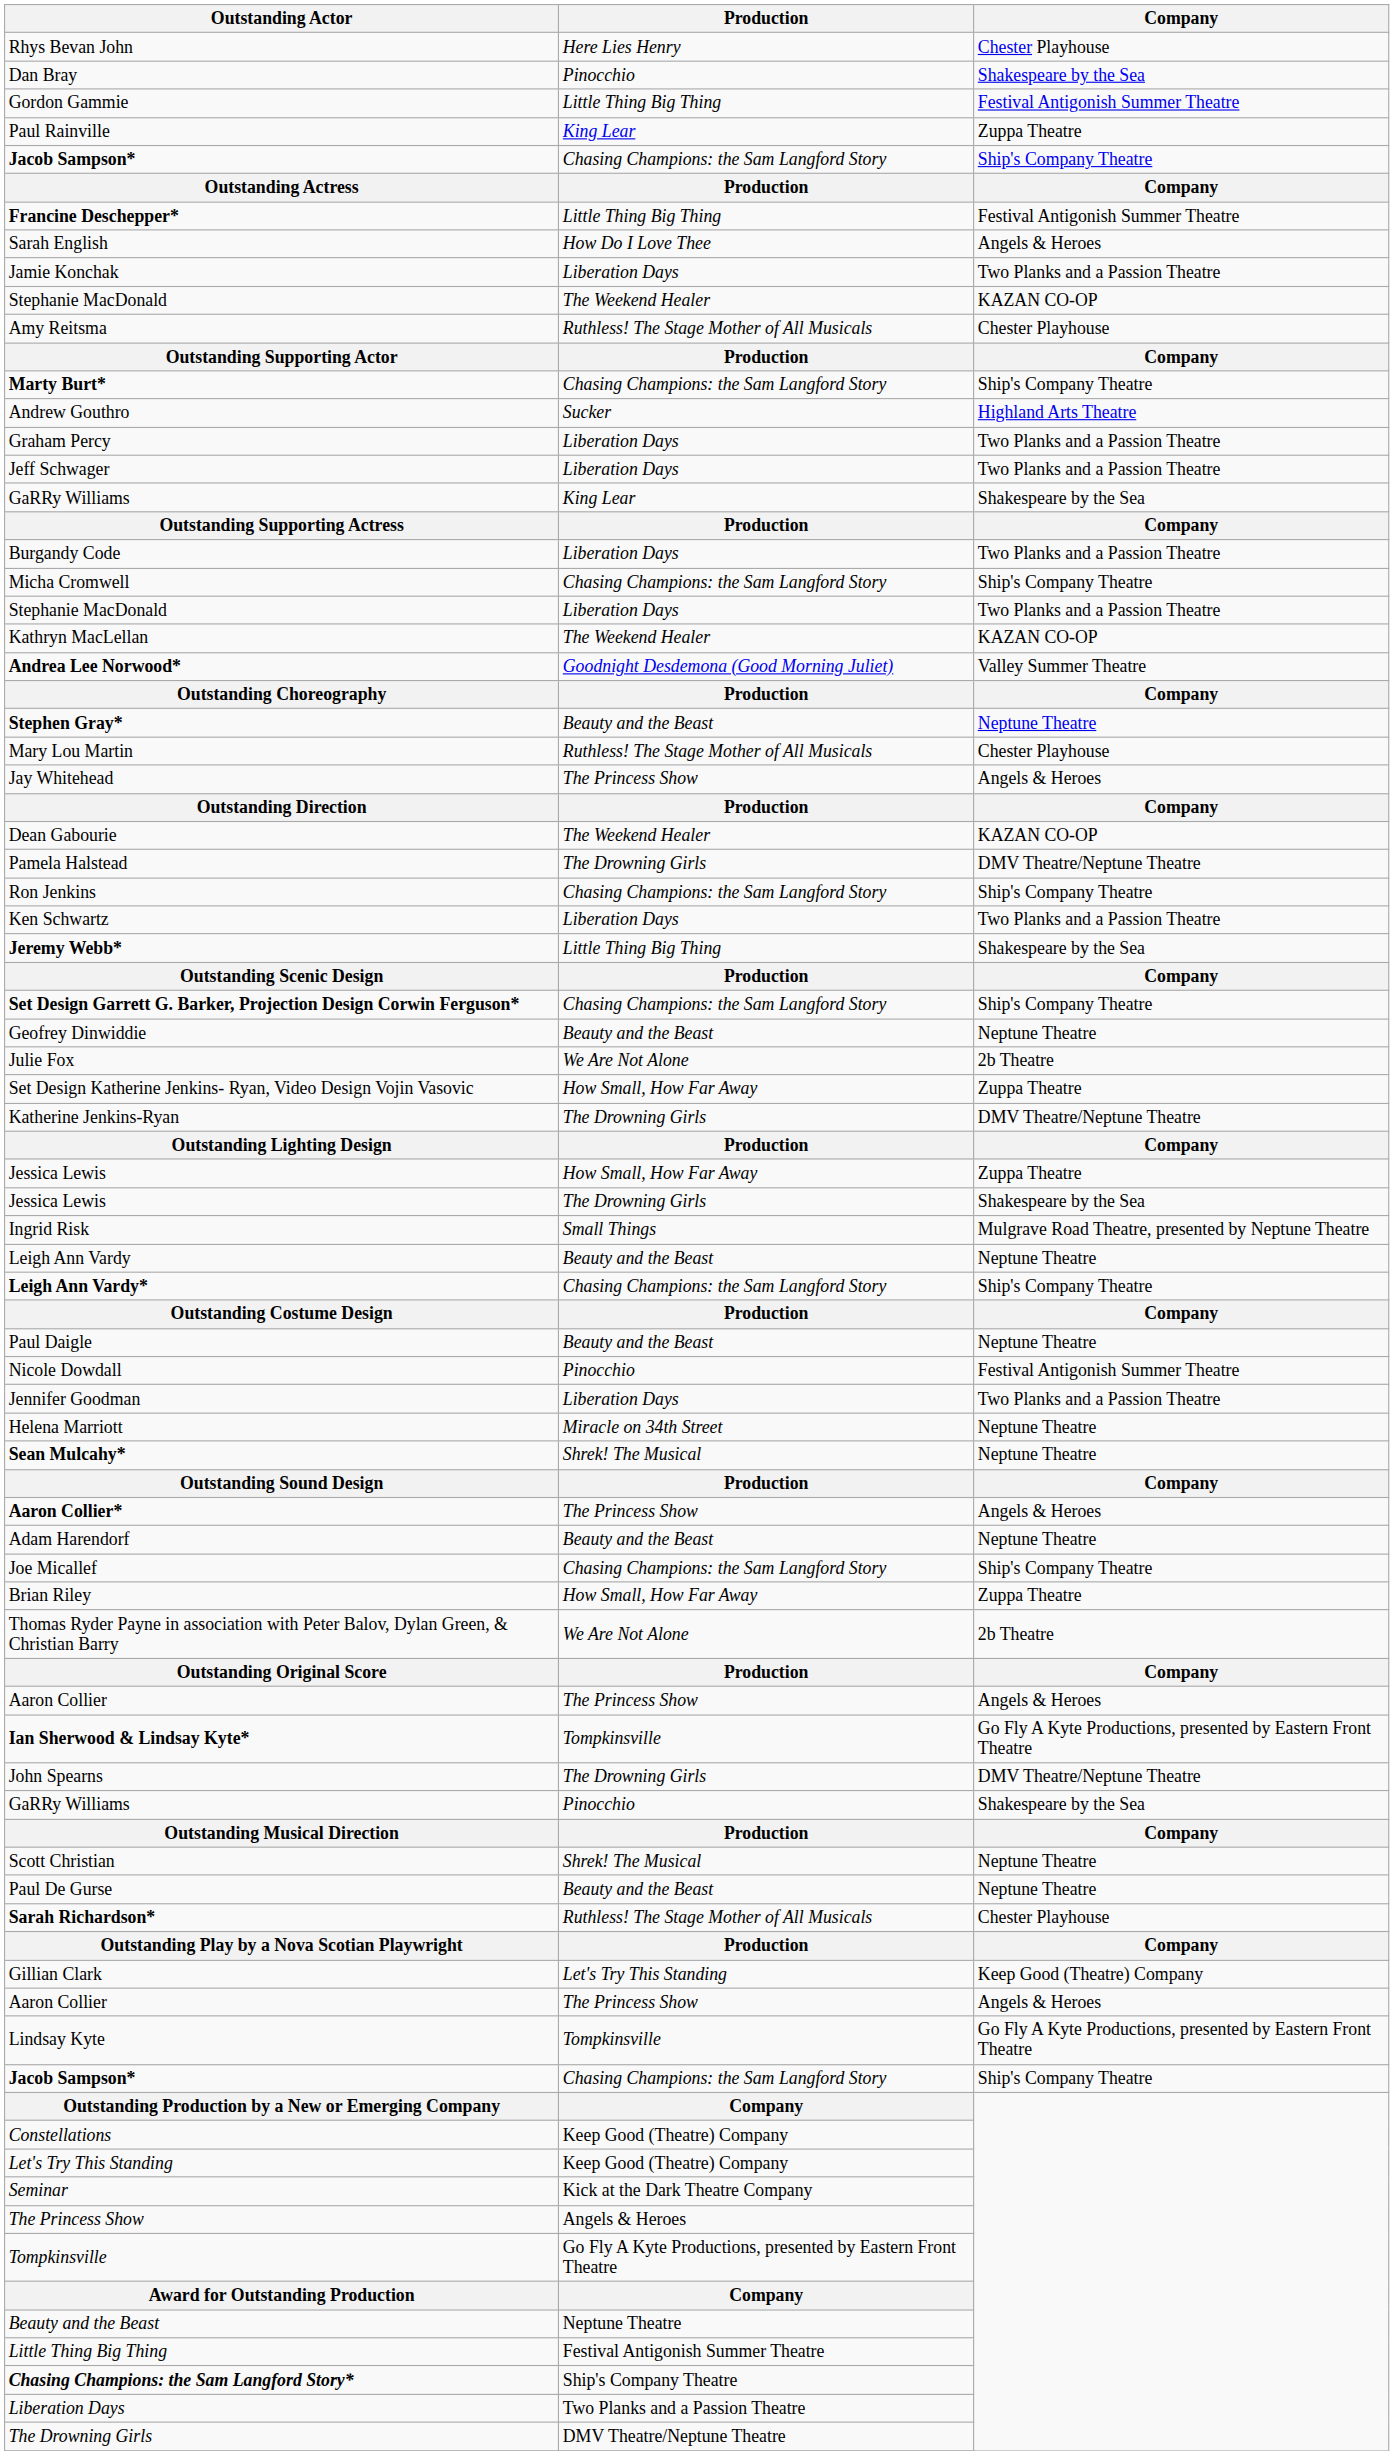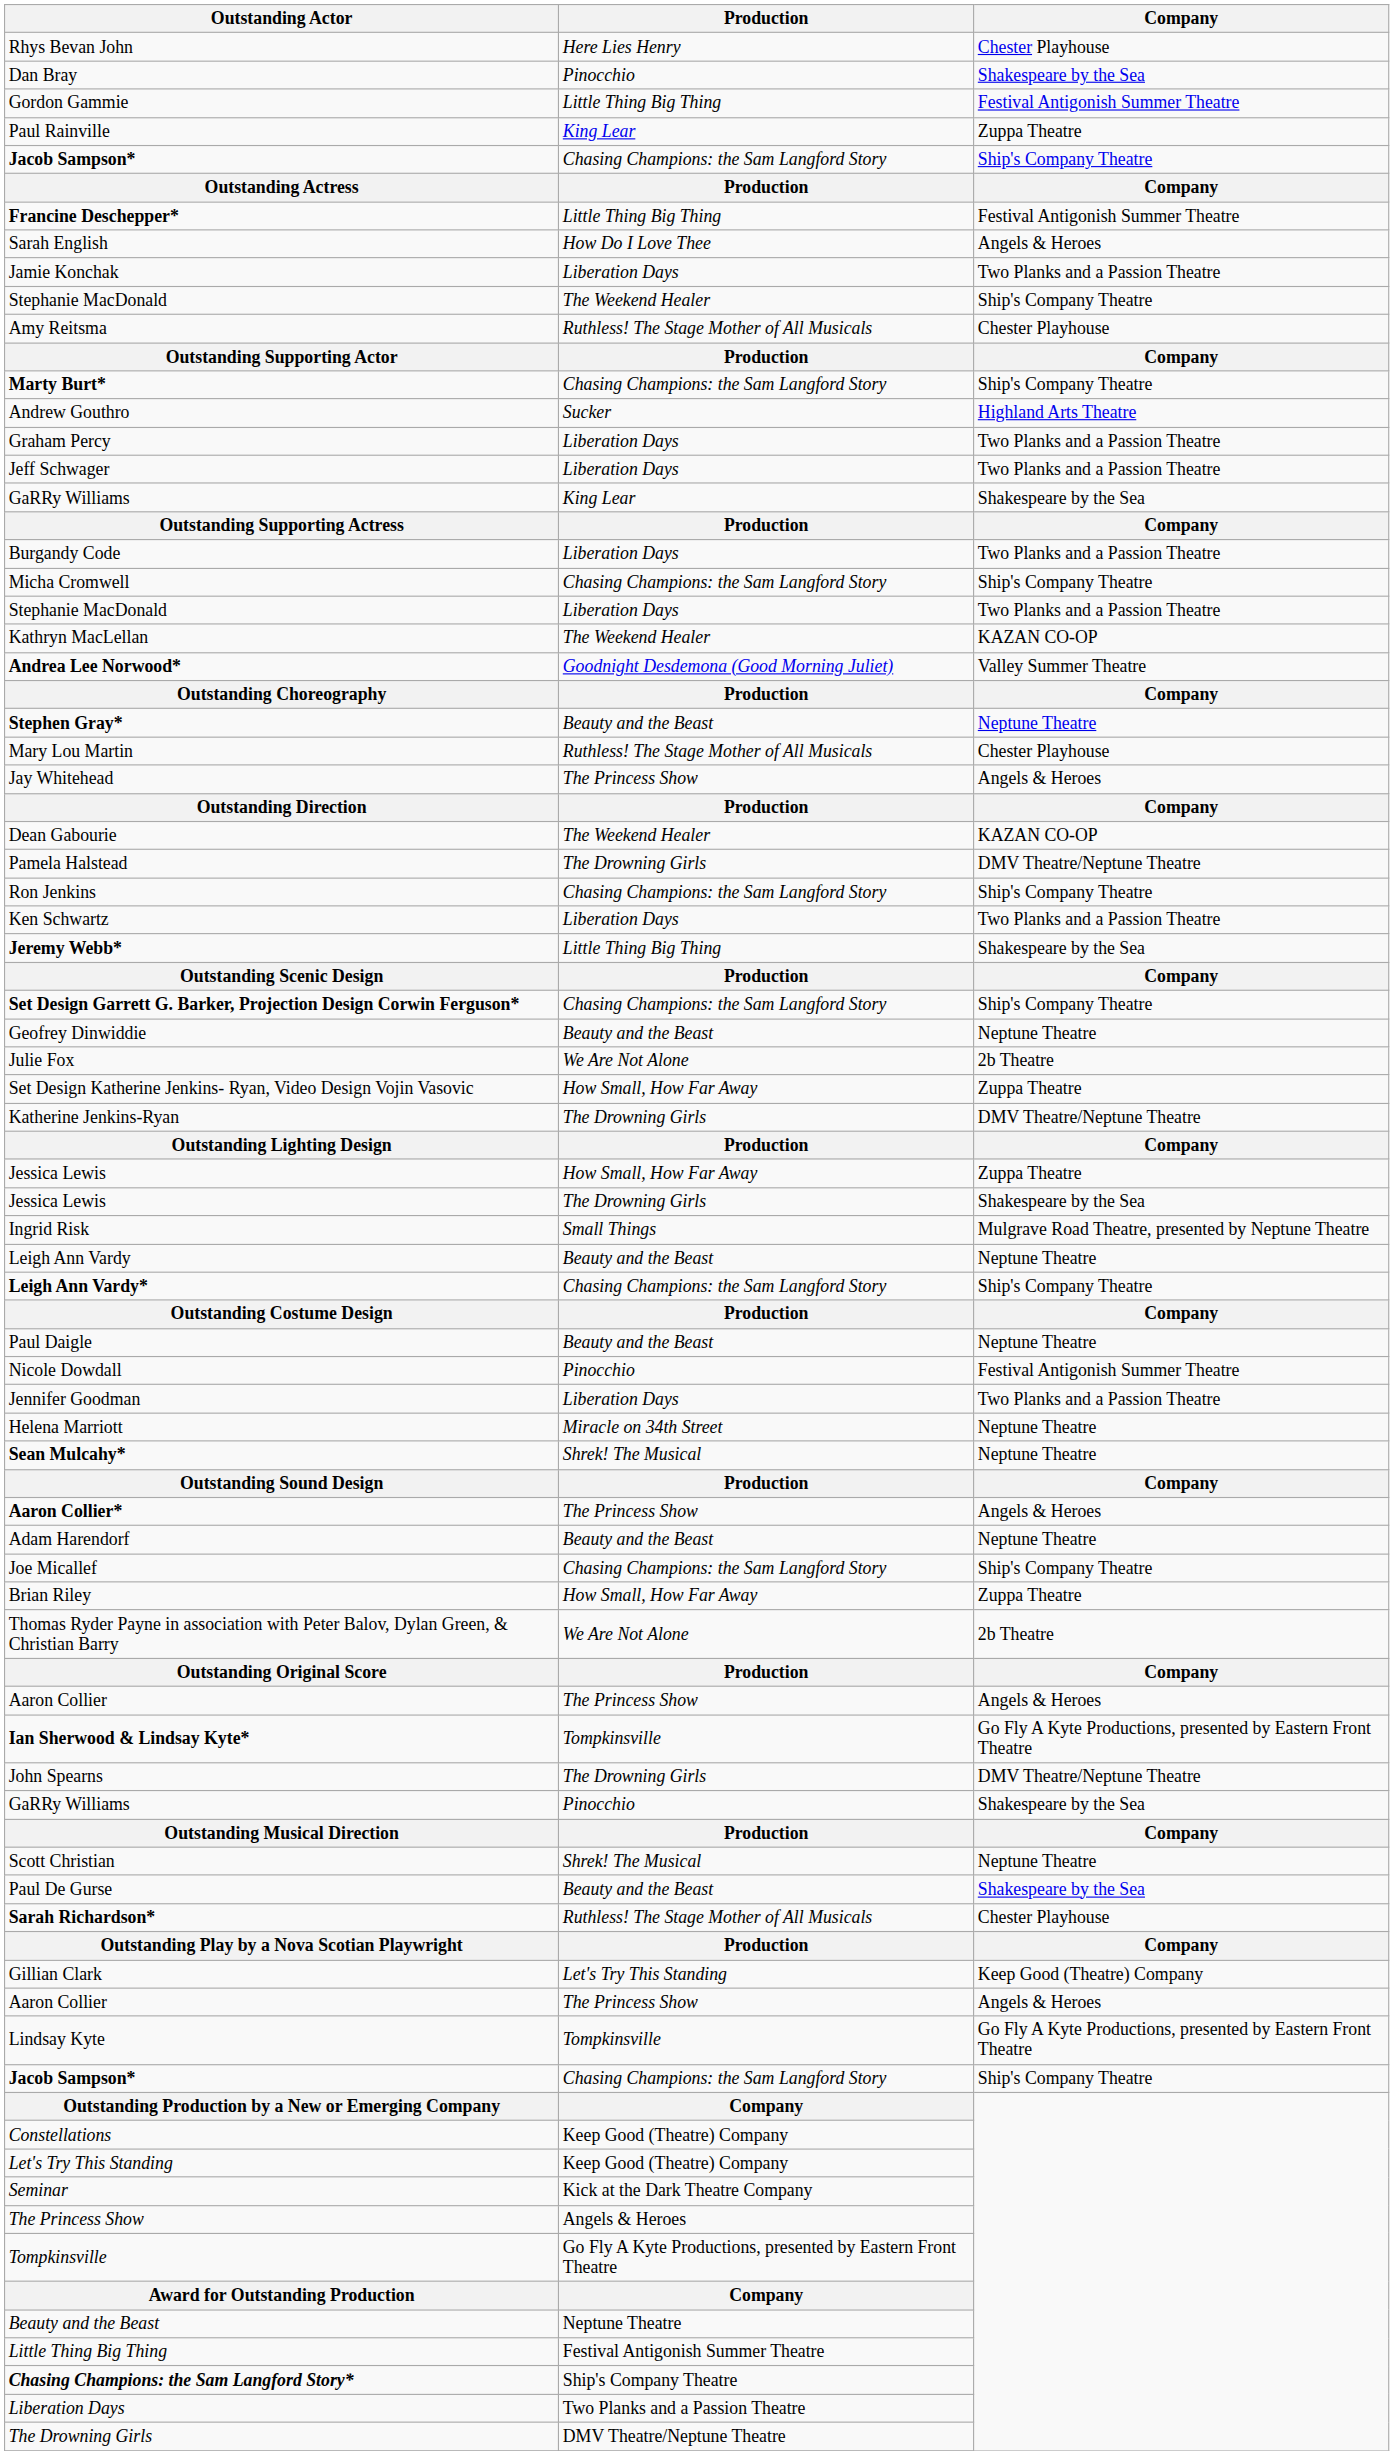Stephanie MacDonald / The Weekend Healer | Company: KAZAN CO-OP -> Ship's Company Theatre
Paul De Gurse | Company: Neptune Theatre -> Shakespeare by the Sea
